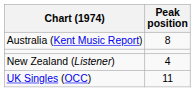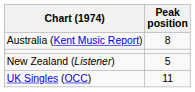New Zealand (Listener) | Peak position: 4 -> 5
